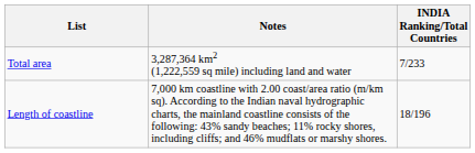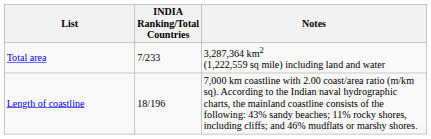columns swapped: INDIA Ranking/Total Countries <-> Notes
